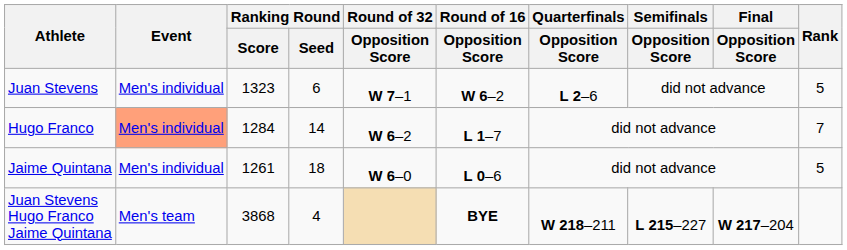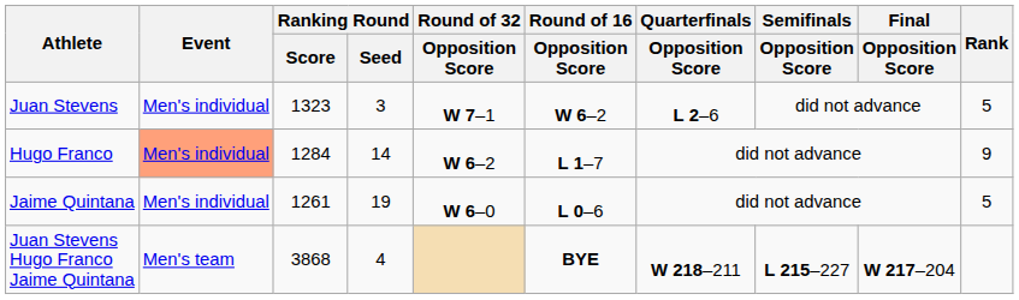Juan Stevens | Ranking Round / Seed: 6 -> 3
Hugo Franco | Rank: 7 -> 9
Jaime Quintana | Ranking Round / Seed: 18 -> 19
